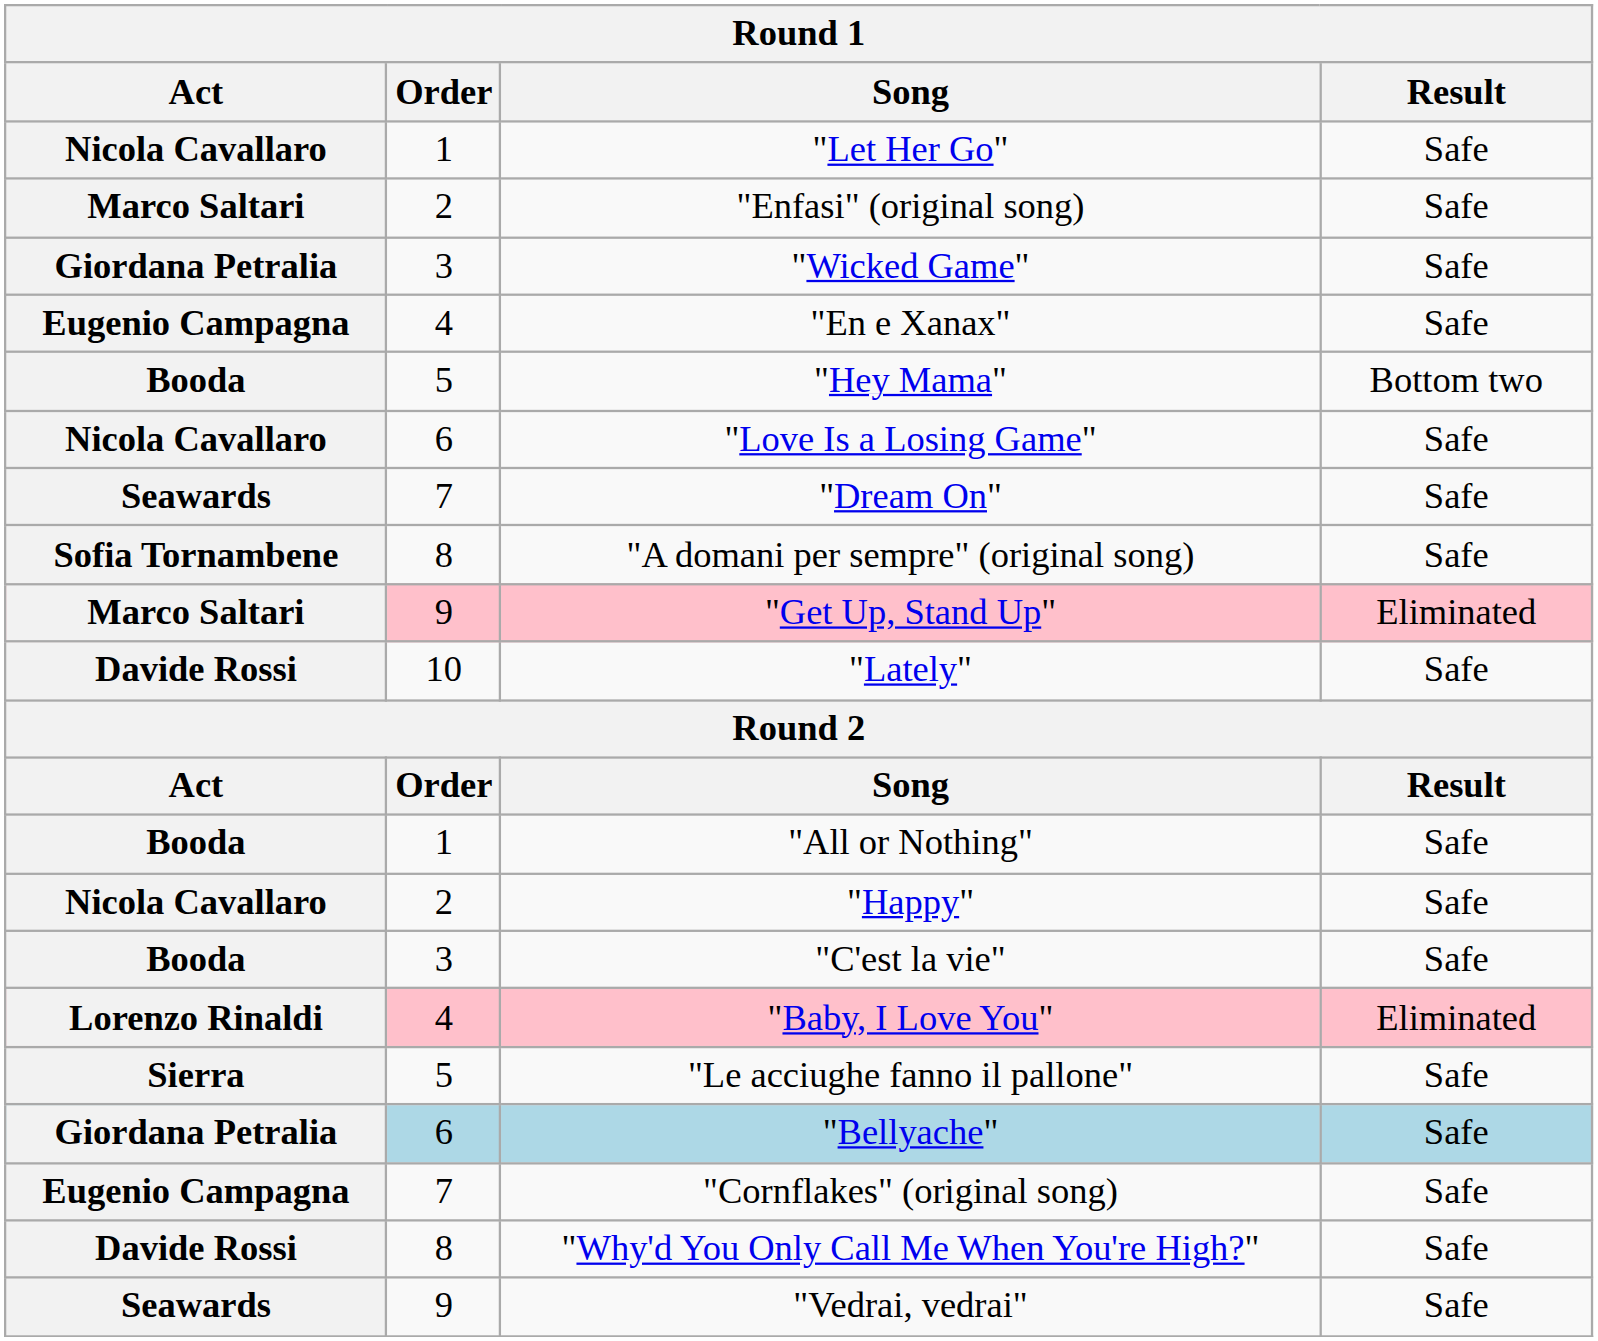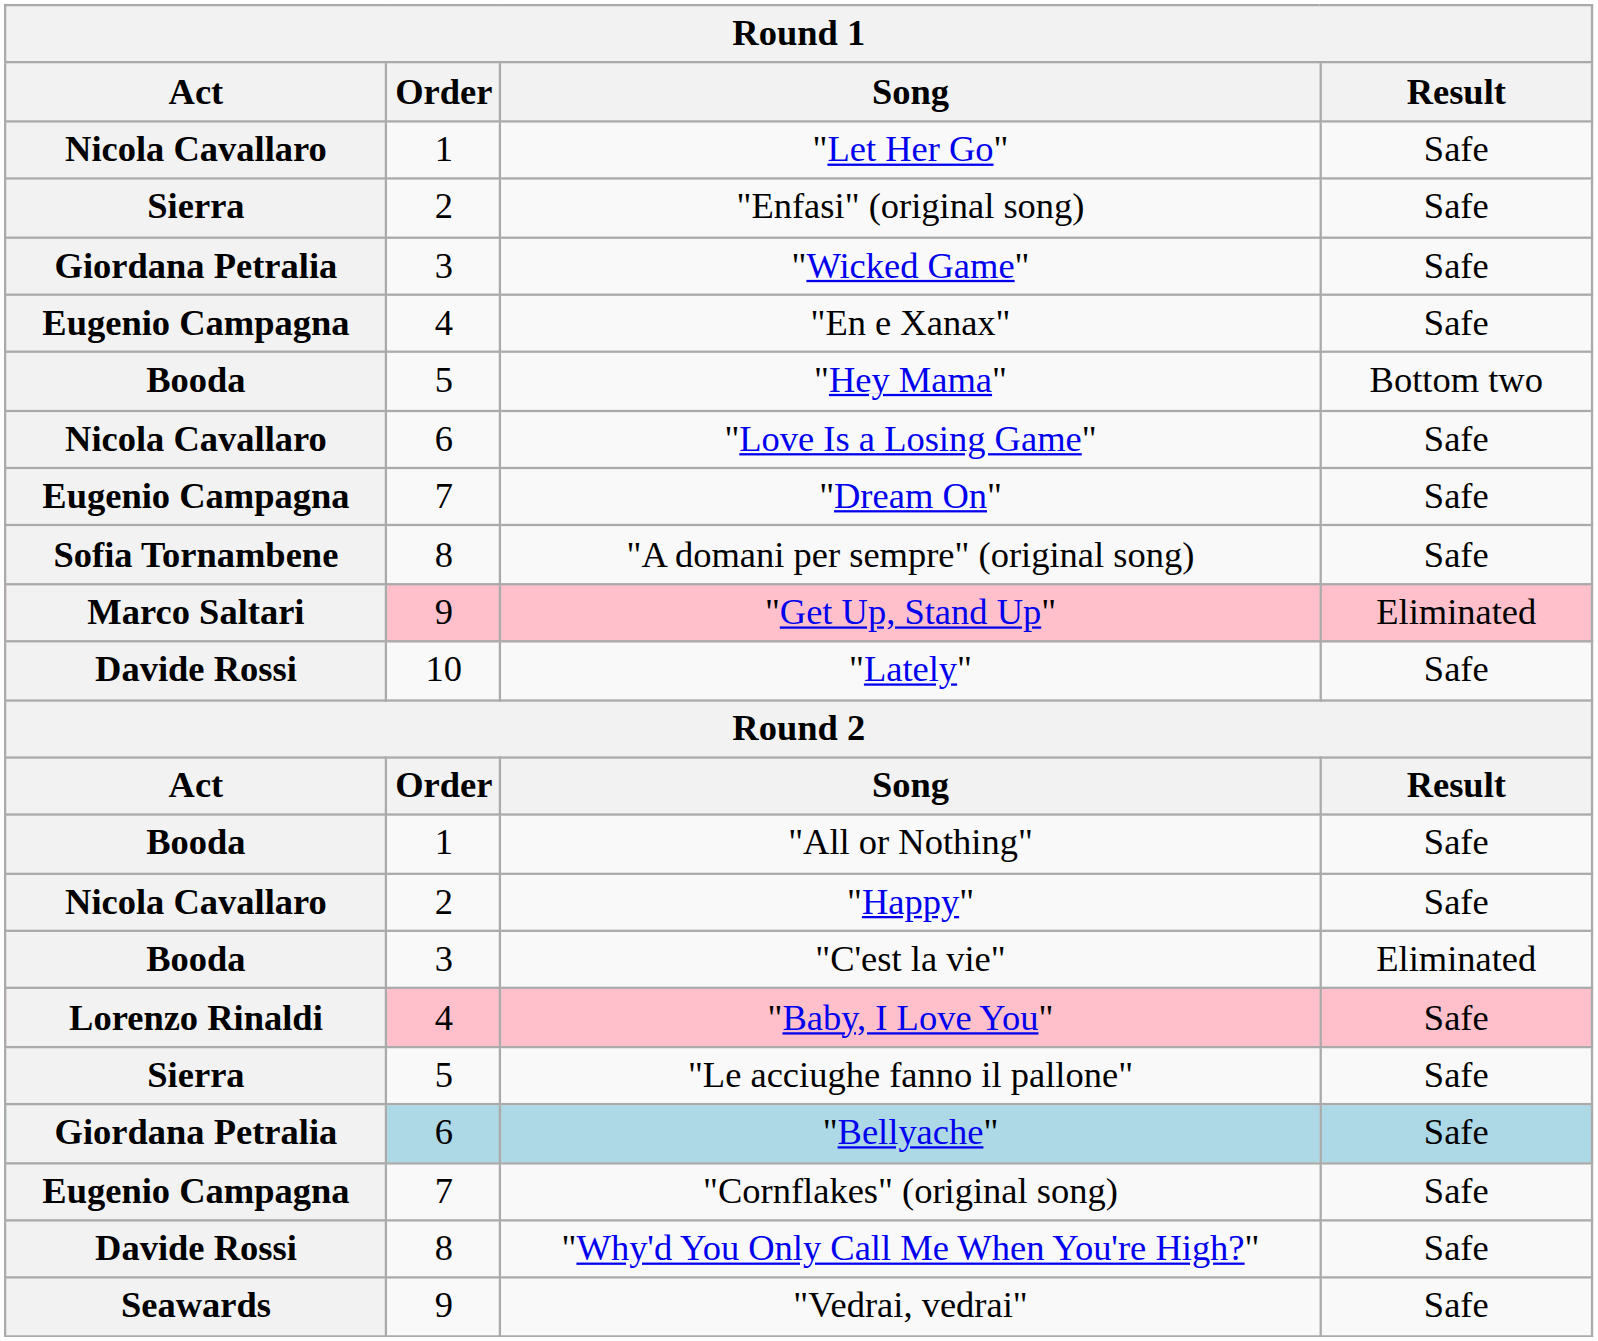"Enfasi" (original song) | Act: Marco Saltari -> Sierra
"Dream On" | Act: Seawards -> Eugenio Campagna
"C'est la vie" | Result: Safe -> Eliminated
"Baby, I Love You" | Result: Eliminated -> Safe
